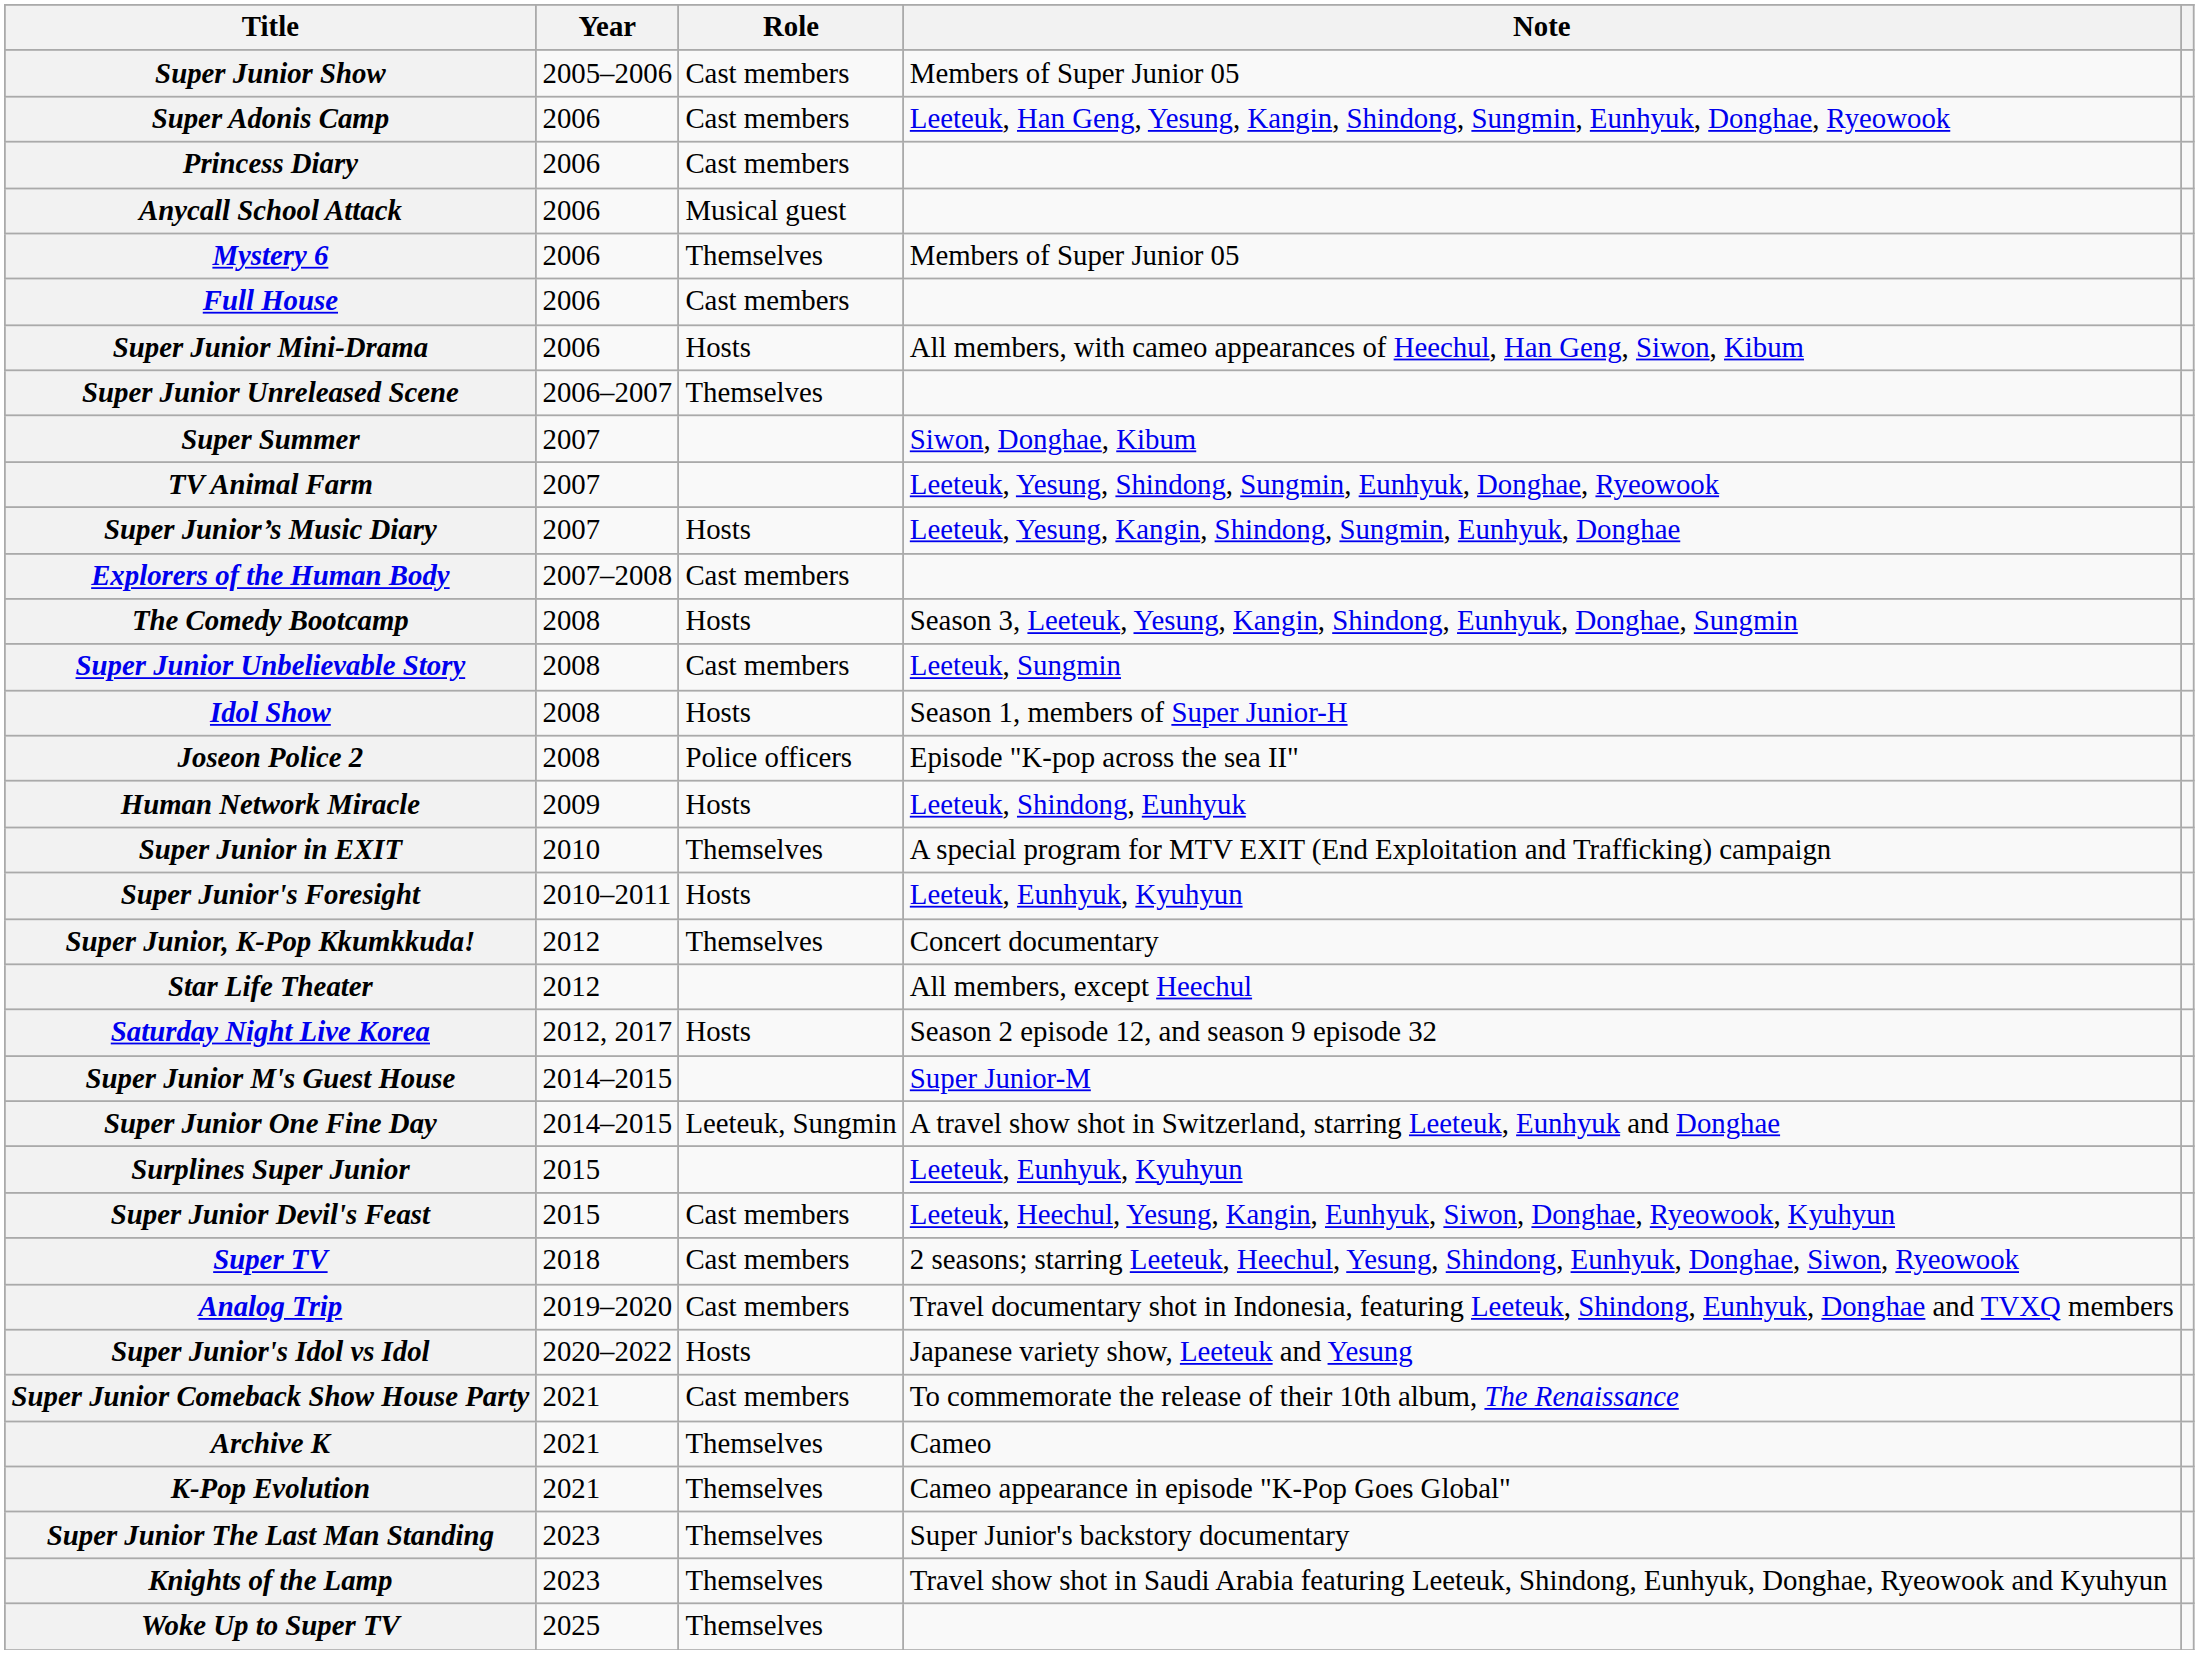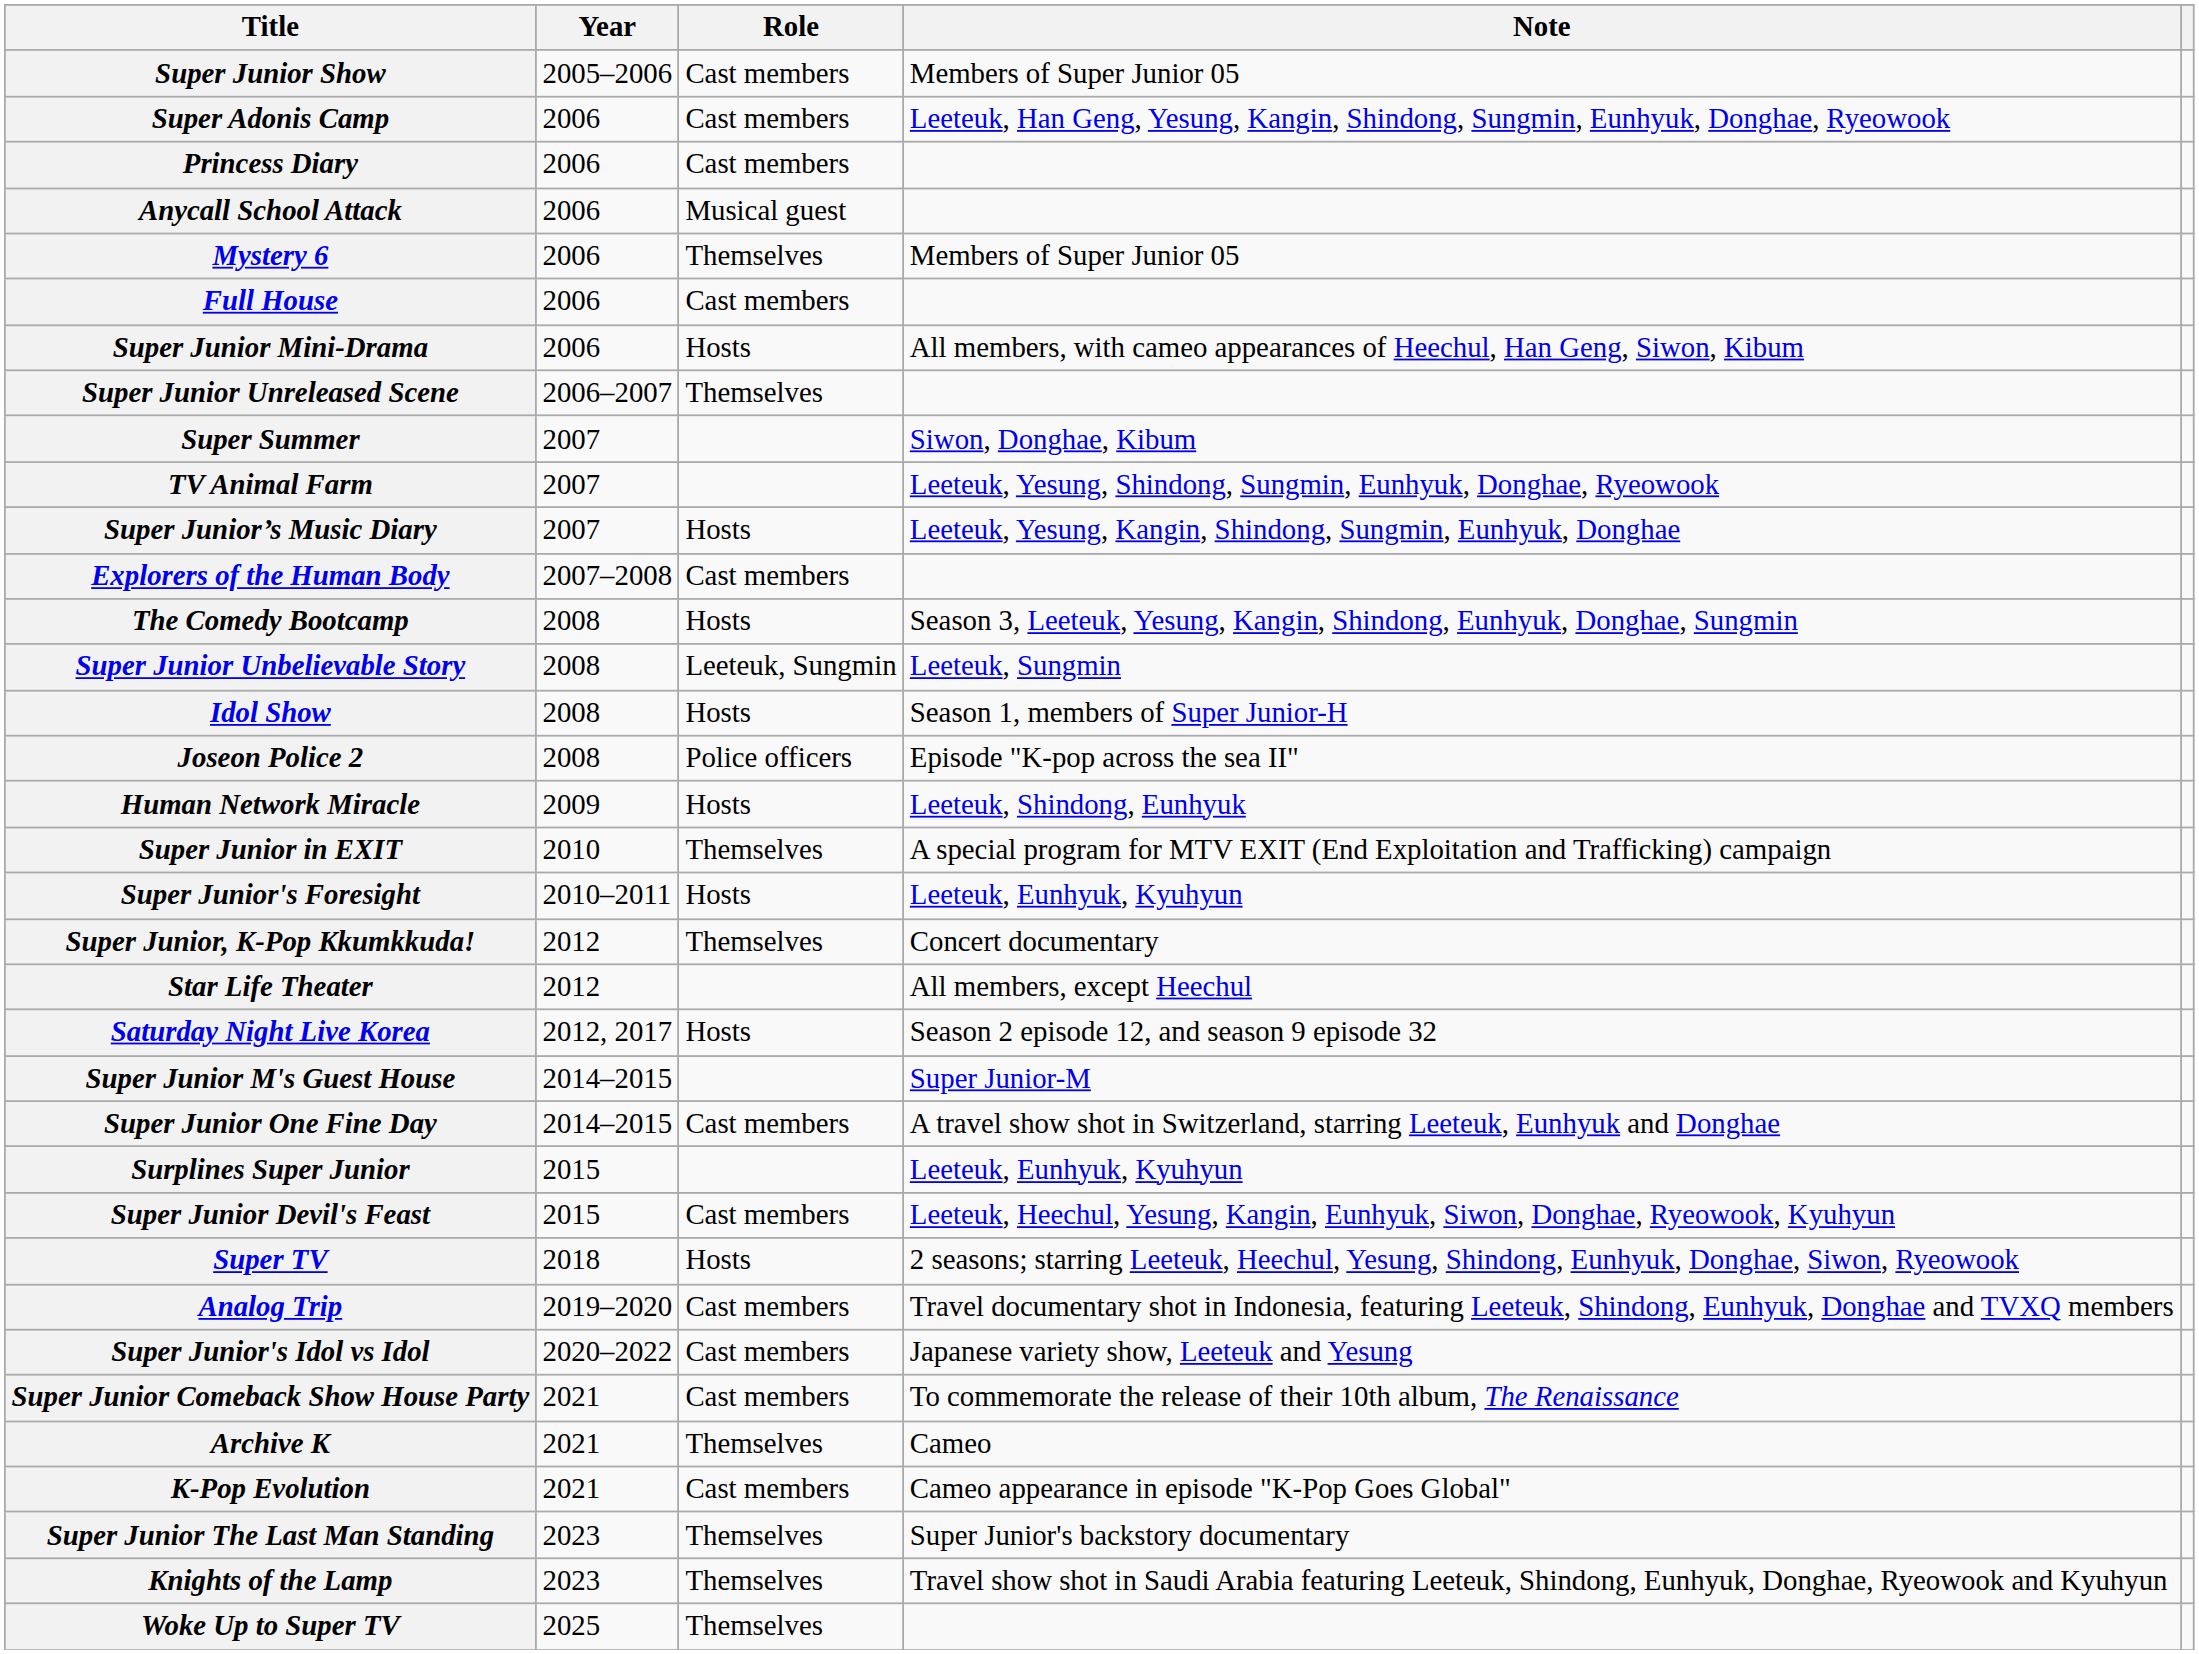Super Junior Unbelievable Story | Role: Cast members -> Leeteuk, Sungmin
Super Junior One Fine Day | Role: Leeteuk, Sungmin -> Cast members
Super TV | Role: Cast members -> Hosts
Super Junior's Idol vs Idol | Role: Hosts -> Cast members
K-Pop Evolution | Role: Themselves -> Cast members
